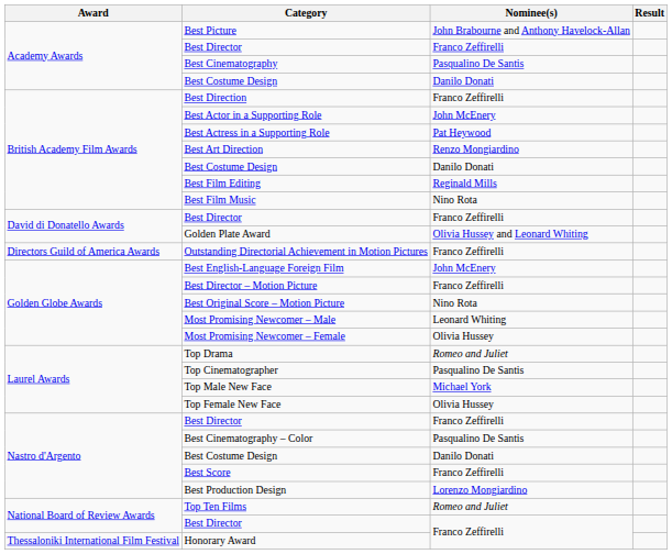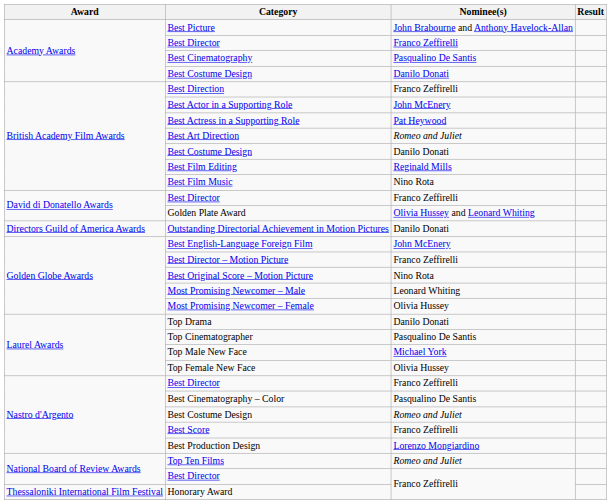Best Art Direction | Nominee(s): Renzo Mongiardino -> Romeo and Juliet
Outstanding Directorial Achievement in Motion Pictures | Nominee(s): Franco Zeffirelli -> Danilo Donati
Top Drama | Nominee(s): Romeo and Juliet -> Danilo Donati
Nastro d'Argento / Best Costume Design | Nominee(s): Danilo Donati -> Romeo and Juliet
